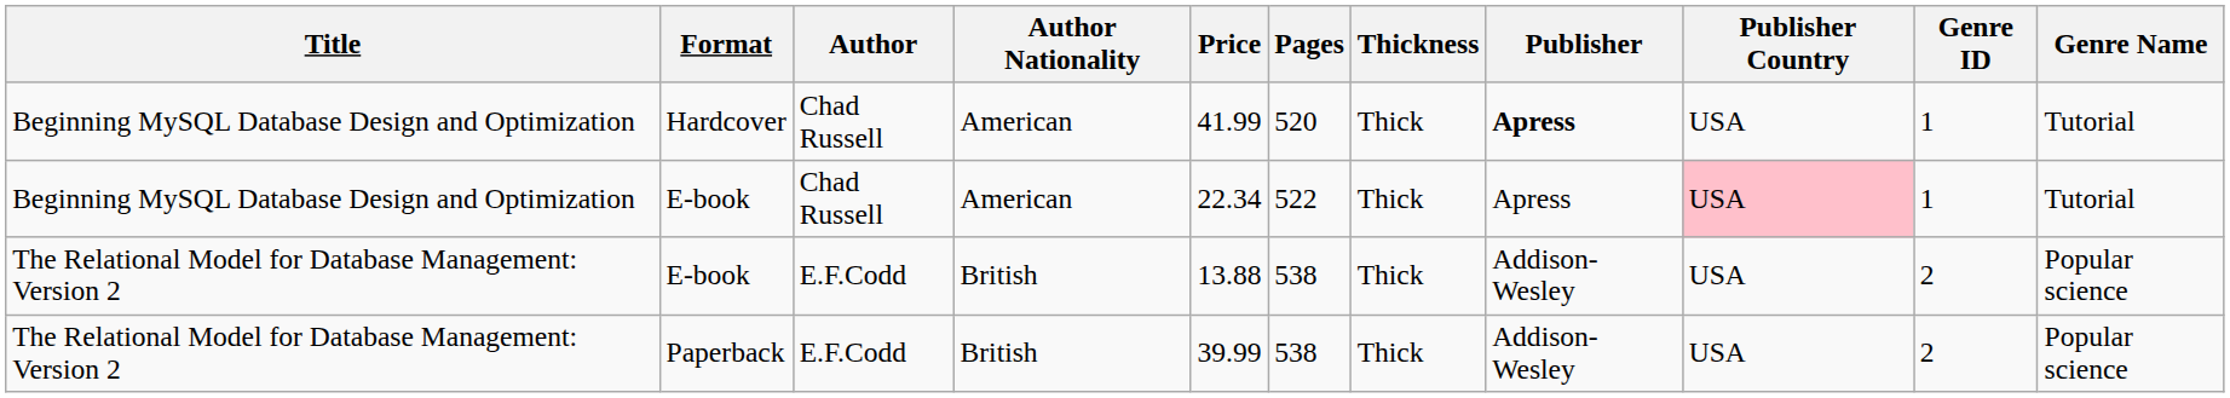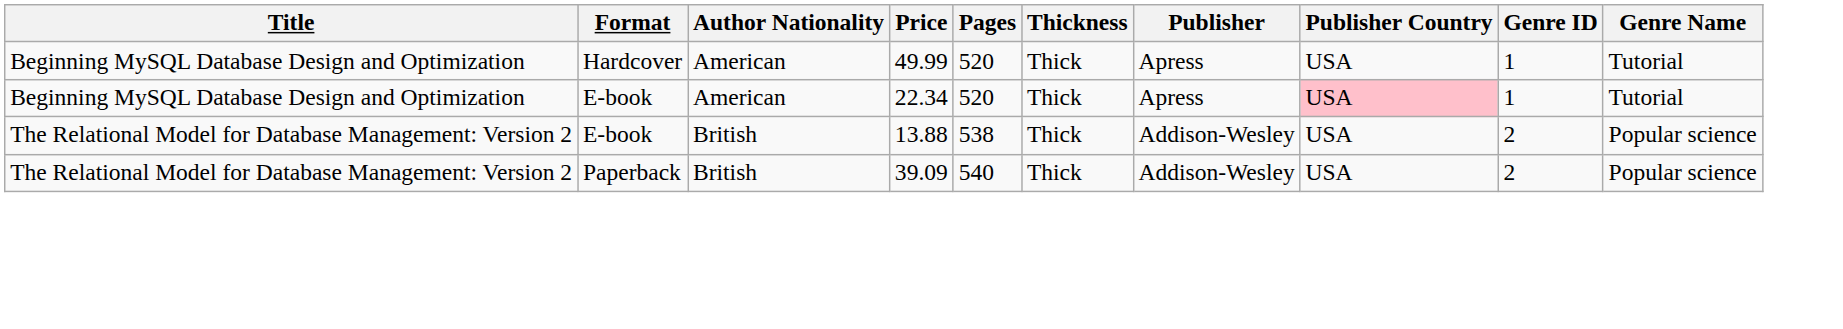- column: Author | Chad Russell | Chad Russell | E.F.Codd | E.F.Codd
Hardcover | Price: 41.99 -> 49.99
Hardcover | Publisher: bold -> normal
Beginning MySQL Database Design and Optimization / E-book | Pages: 522 -> 520
Paperback | Price: 39.99 -> 39.09
Paperback | Pages: 538 -> 540
